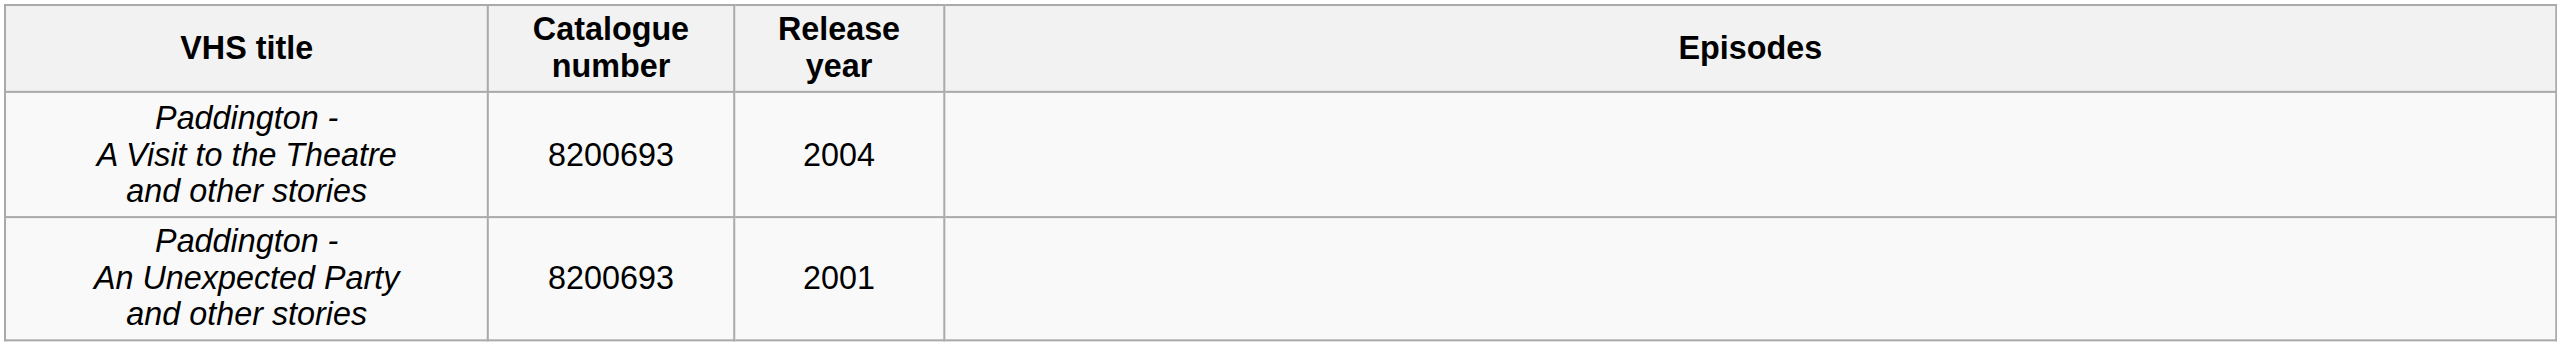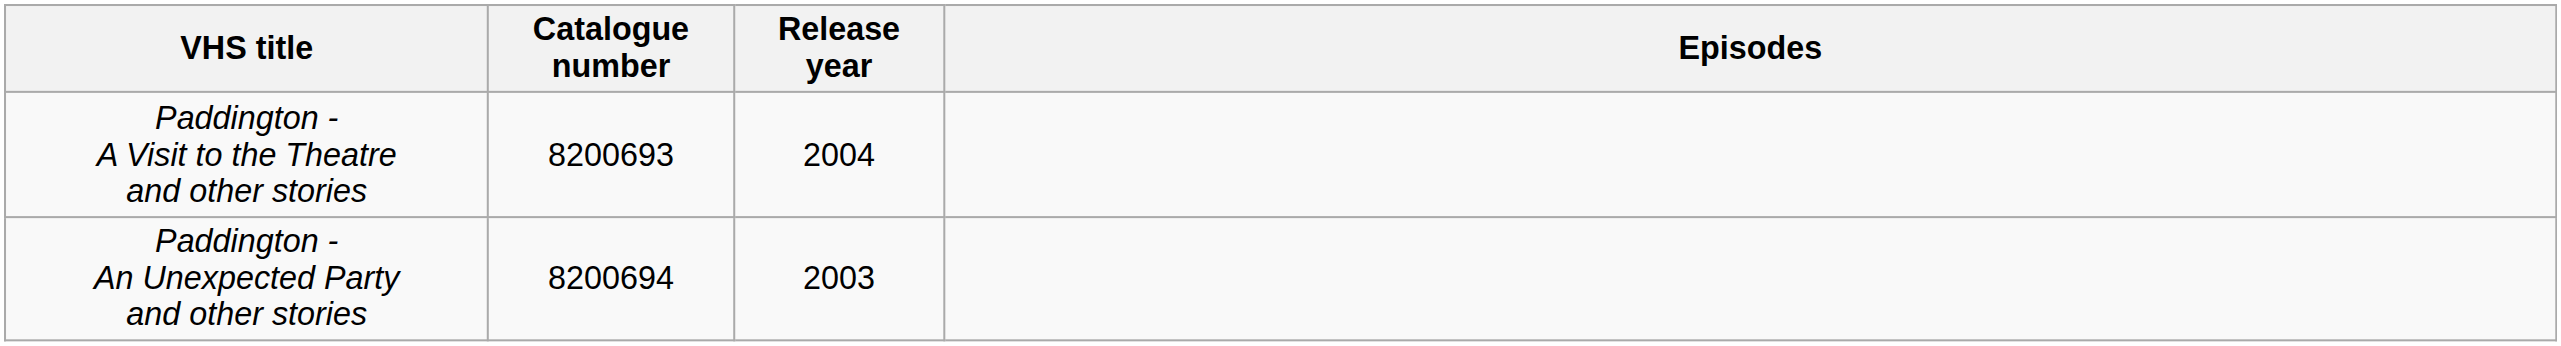Paddington - An Unexpected Party and other stories | Catalogue number: 8200693 -> 8200694
Paddington - An Unexpected Party and other stories | Release year: 2001 -> 2003
